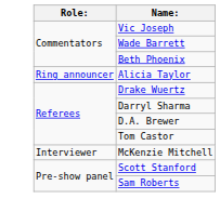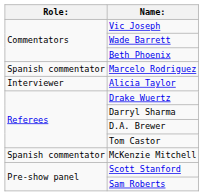+ row: Spanish commentator | Marcelo Rodriguez
Alicia Taylor | Role:: Ring announcer -> Interviewer
McKenzie Mitchell | Role:: Interviewer -> Spanish commentator
